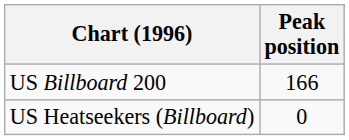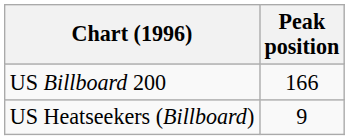US Heatseekers (Billboard) | Peak position: 0 -> 9
